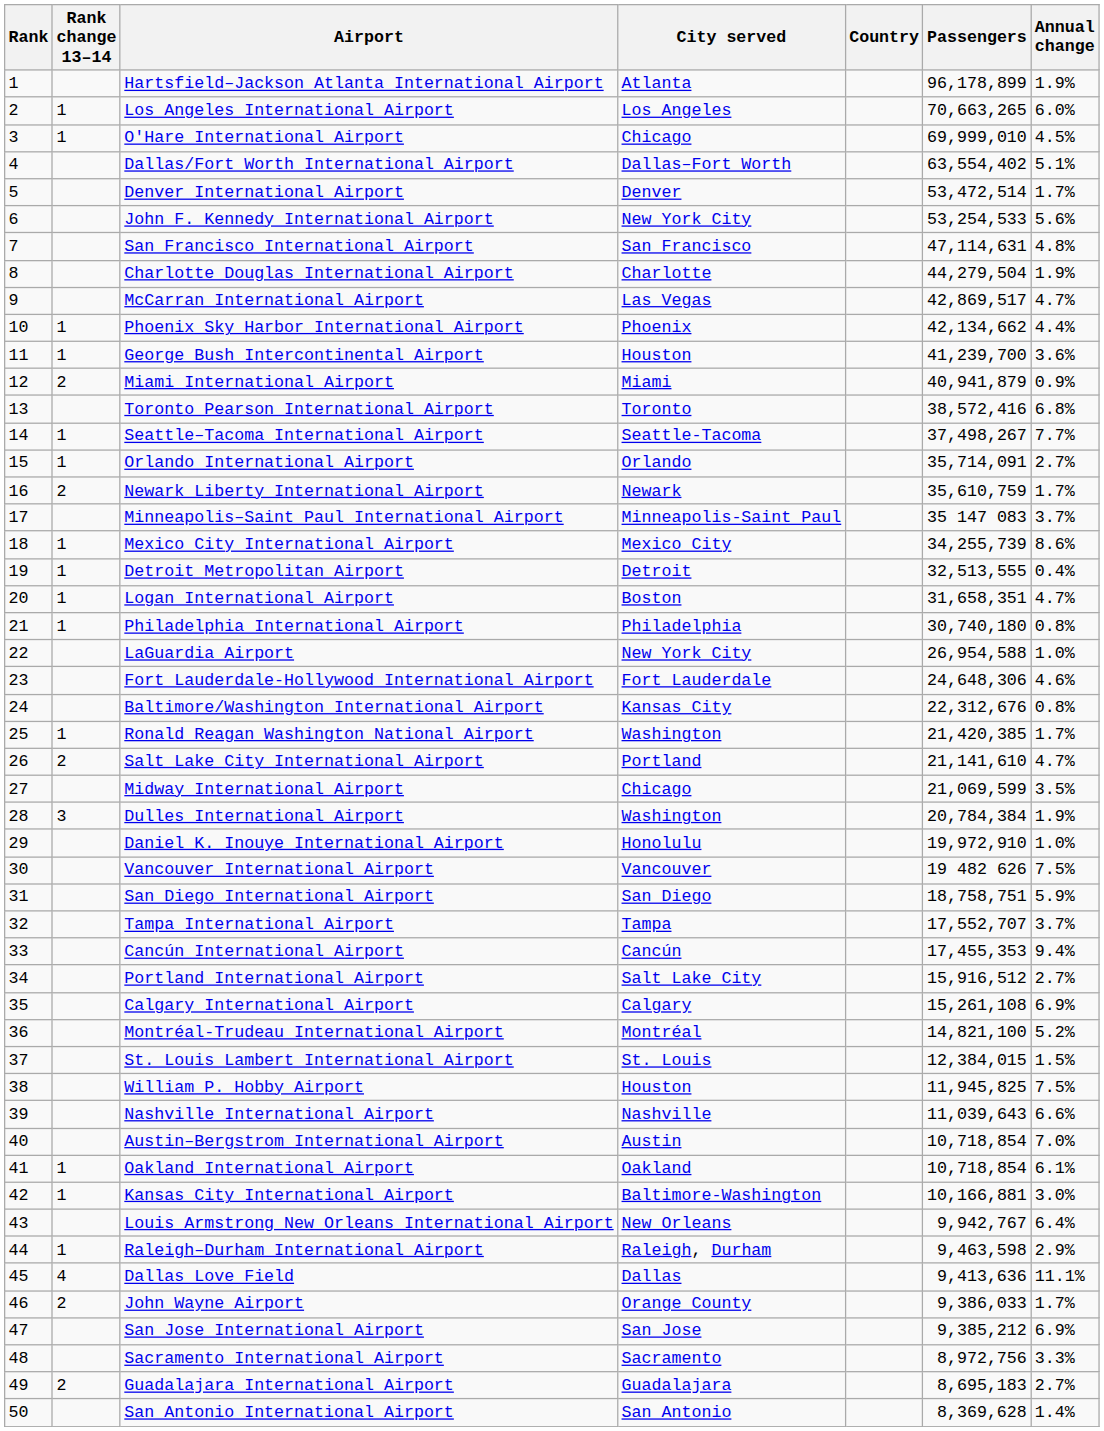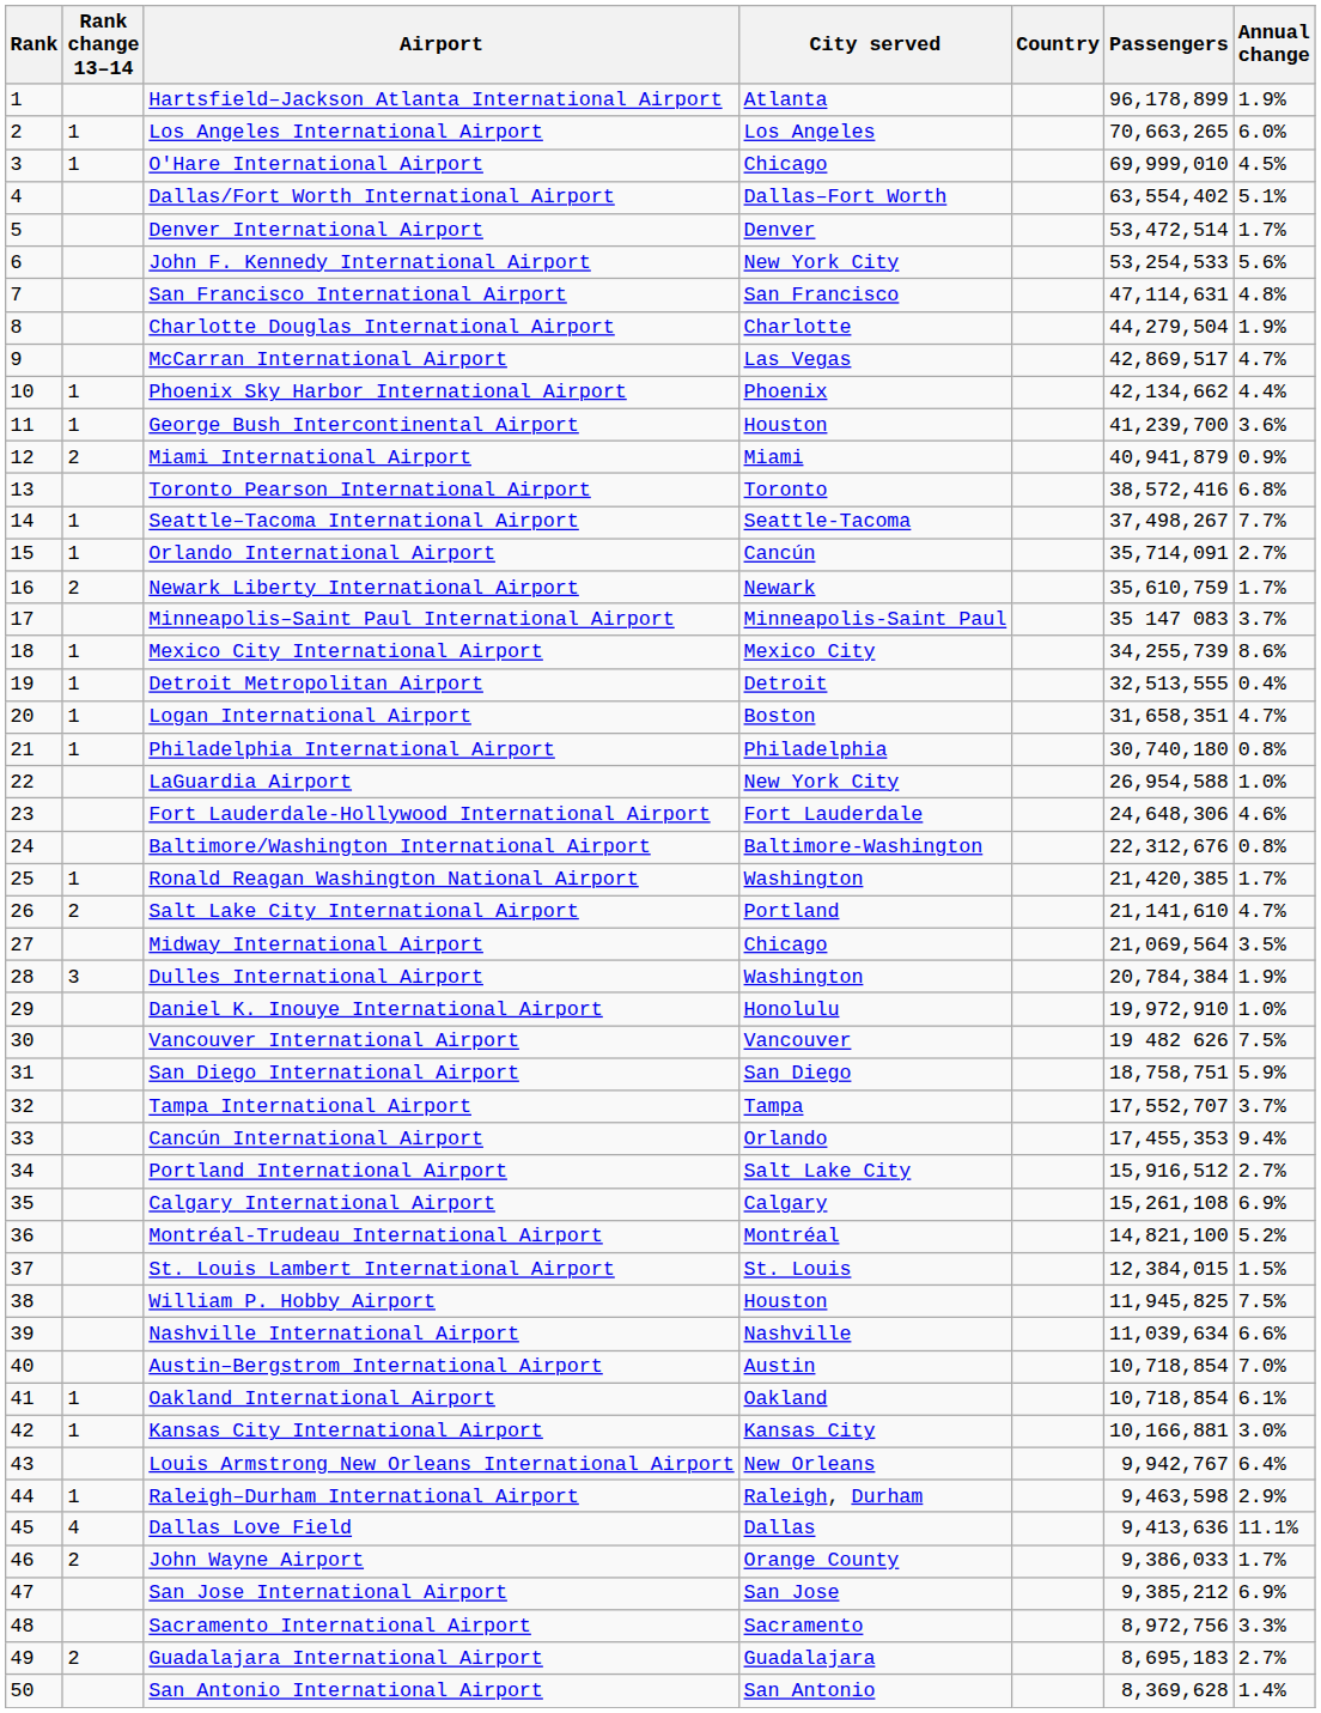Orlando International Airport | City served: Orlando -> Cancún
Baltimore/Washington International Airport | City served: Kansas City -> Baltimore-Washington
Midway International Airport | Passengers: 21,069,599 -> 21,069,564
Cancún International Airport | City served: Cancún -> Orlando
Nashville International Airport | Passengers: 11,039,643 -> 11,039,634
Kansas City International Airport | City served: Baltimore-Washington -> Kansas City
